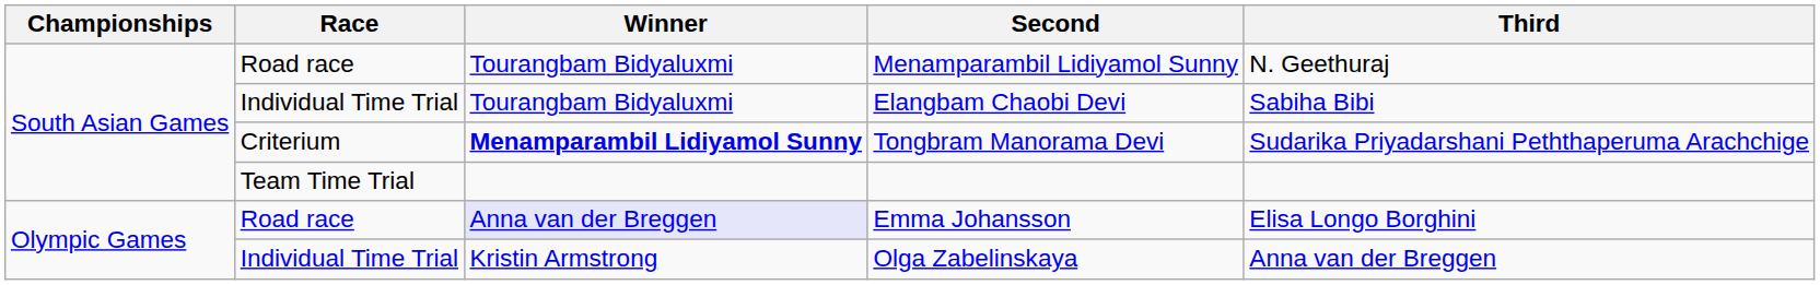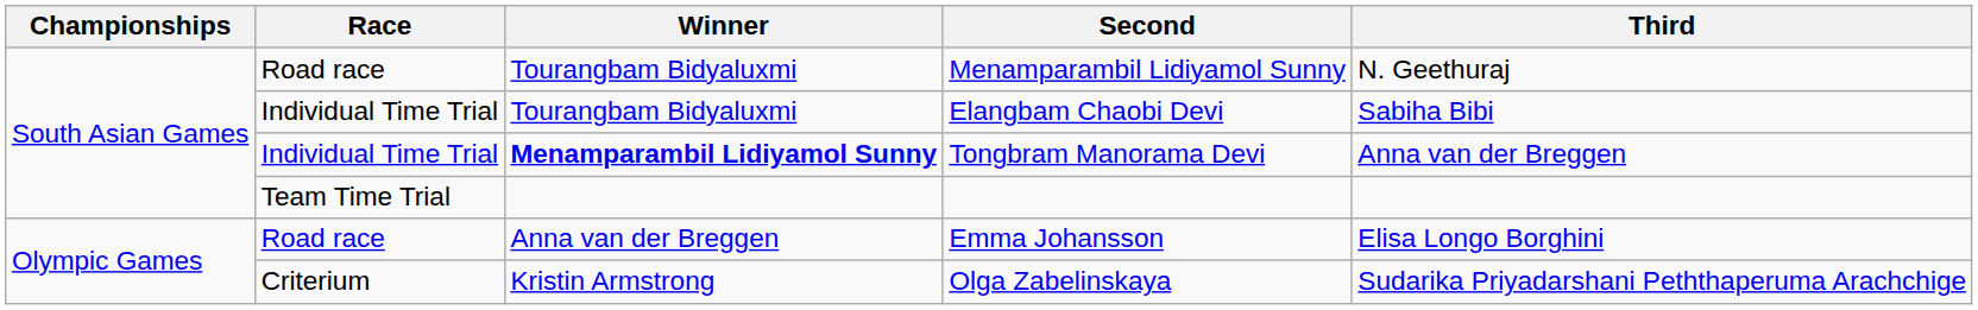Tongbram Manorama Devi | Race: Criterium -> Individual Time Trial
Tongbram Manorama Devi | Third: Sudarika Priyadarshani Peththaperuma Arachchige -> Anna van der Breggen
Emma Johansson | Winner: lavender background -> no background
Olga Zabelinskaya | Race: Individual Time Trial -> Criterium
Olga Zabelinskaya | Third: Anna van der Breggen -> Sudarika Priyadarshani Peththaperuma Arachchige
